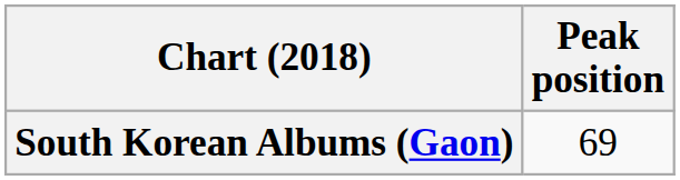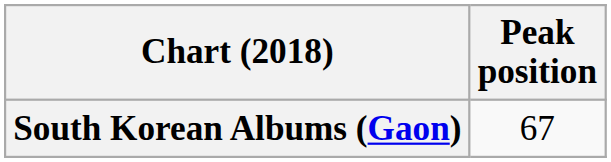South Korean Albums (Gaon) | Peak position: 69 -> 67
